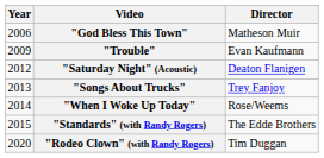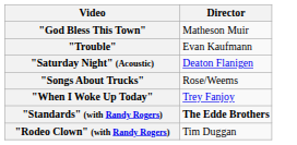- column: Year | 2006 | 2009 | 2012 | 2013 | 2014 | 2015 | 2020
"Songs About Trucks" | Director: Trey Fanjoy -> Rose/Weems
"When I Woke Up Today" | Director: Rose/Weems -> Trey Fanjoy
"Standards" (with Randy Rogers) | Director: normal -> bold
